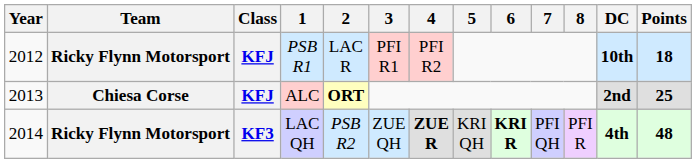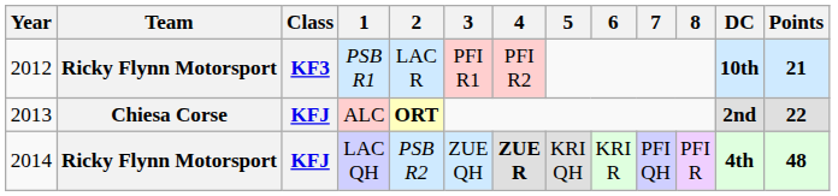PSB R1 | Class: KFJ -> KF3
PSB R1 | Points: 18 -> 21
ALC | Points: 25 -> 22
LAC QH | Class: KF3 -> KFJ
LAC QH | 6: bold -> normal
